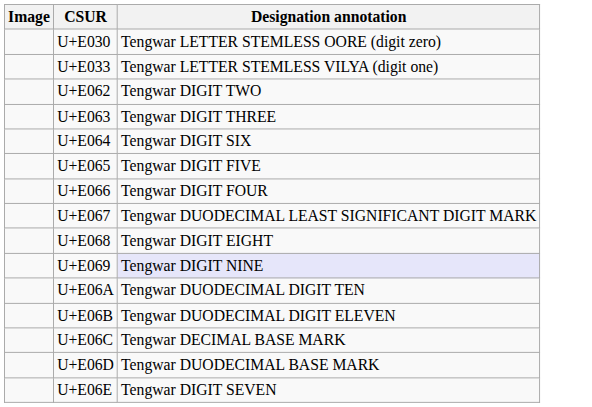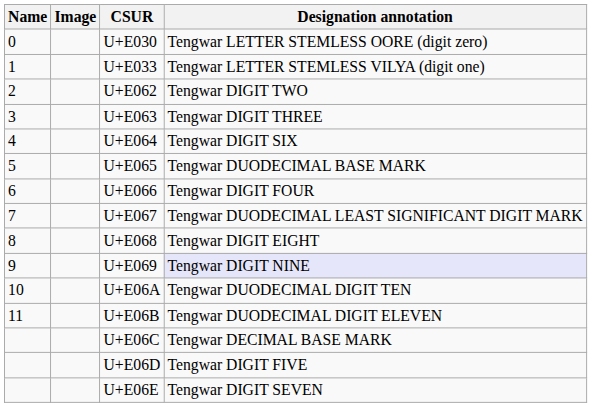+ column: Name | 0 | 1 | 2 | 3 | 4 | 5 | 6 | 7 | 8 | 9 | 10 | 11
U+E065 | Designation annotation: Tengwar DIGIT FIVE -> Tengwar DUODECIMAL BASE MARK
U+E06D | Designation annotation: Tengwar DUODECIMAL BASE MARK -> Tengwar DIGIT FIVE
